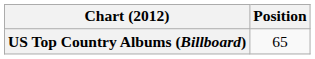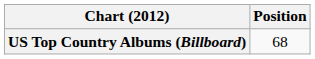US Top Country Albums (Billboard) | Position: 65 -> 68
